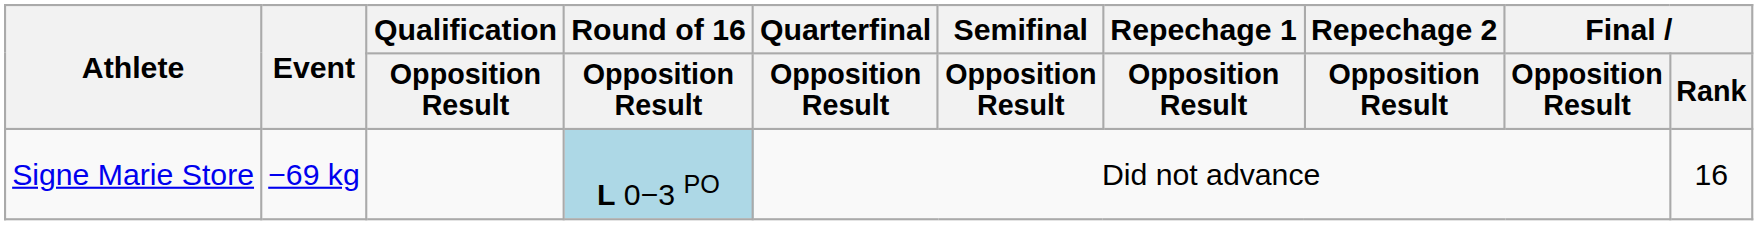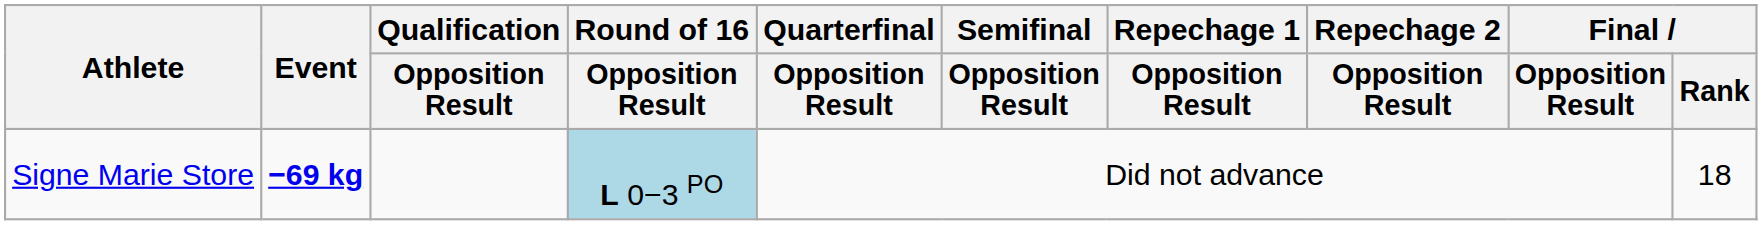Signe Marie Store | Event: normal -> bold
Signe Marie Store | Final / Rank: 16 -> 18
